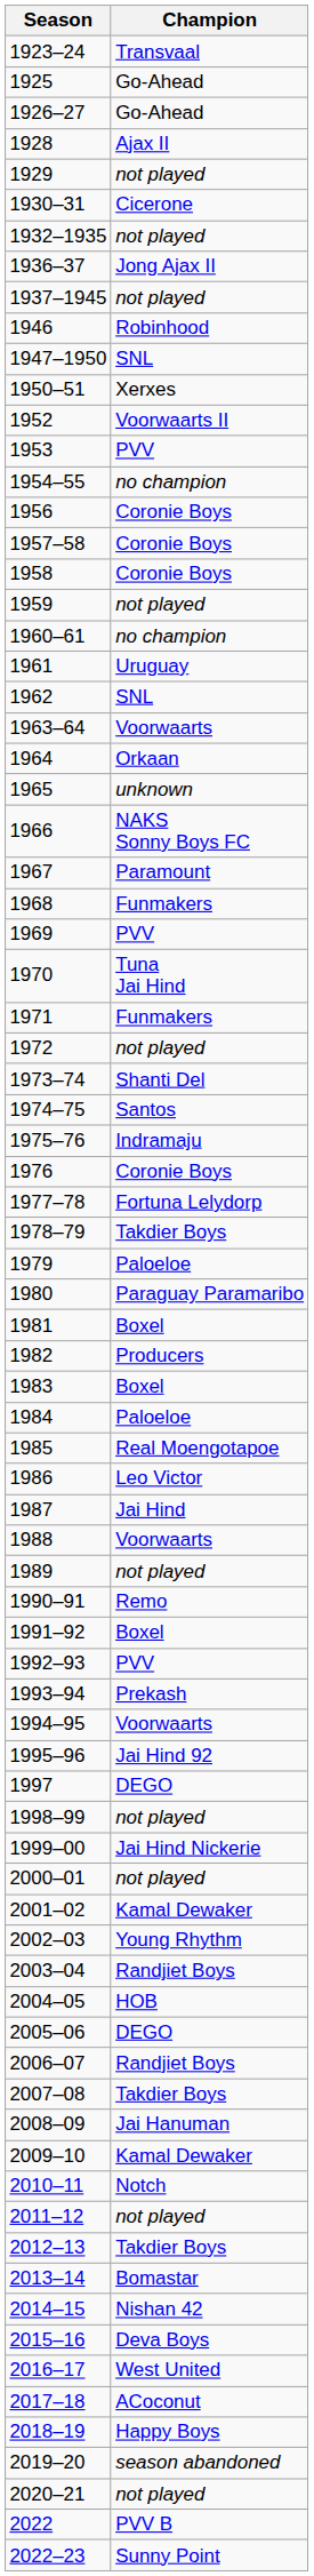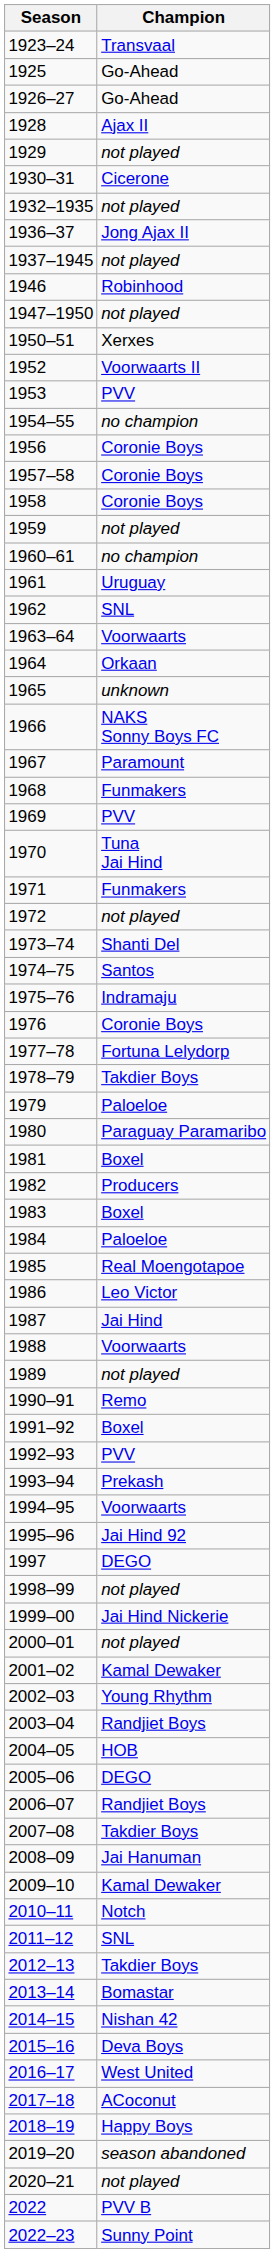1947–1950 | Champion: SNL -> not played
2011–12 | Champion: not played -> SNL
